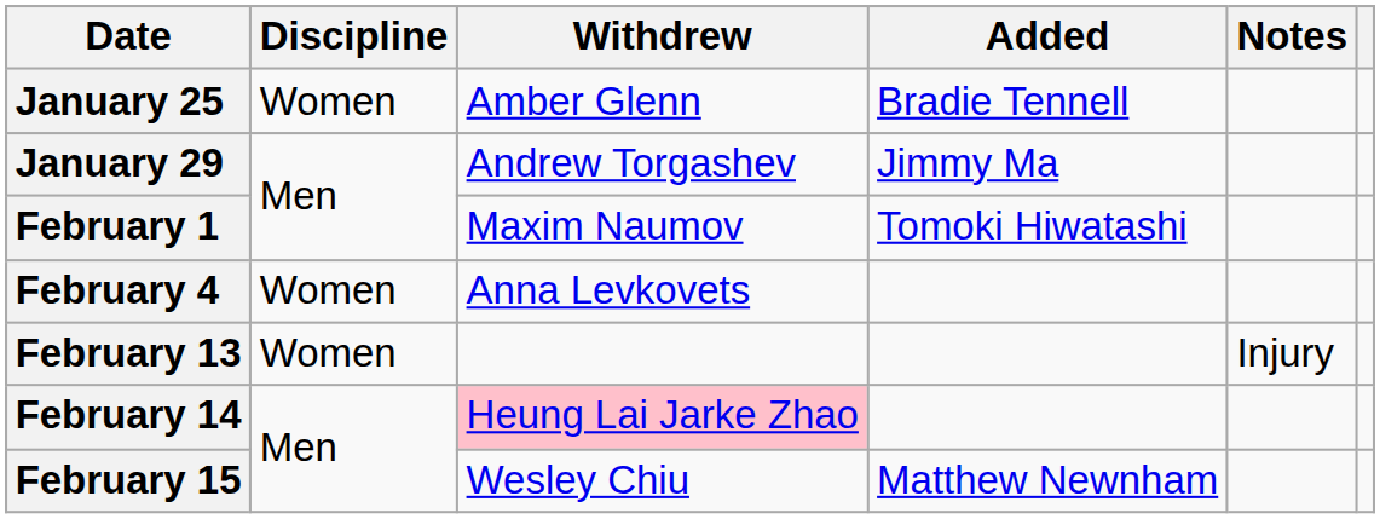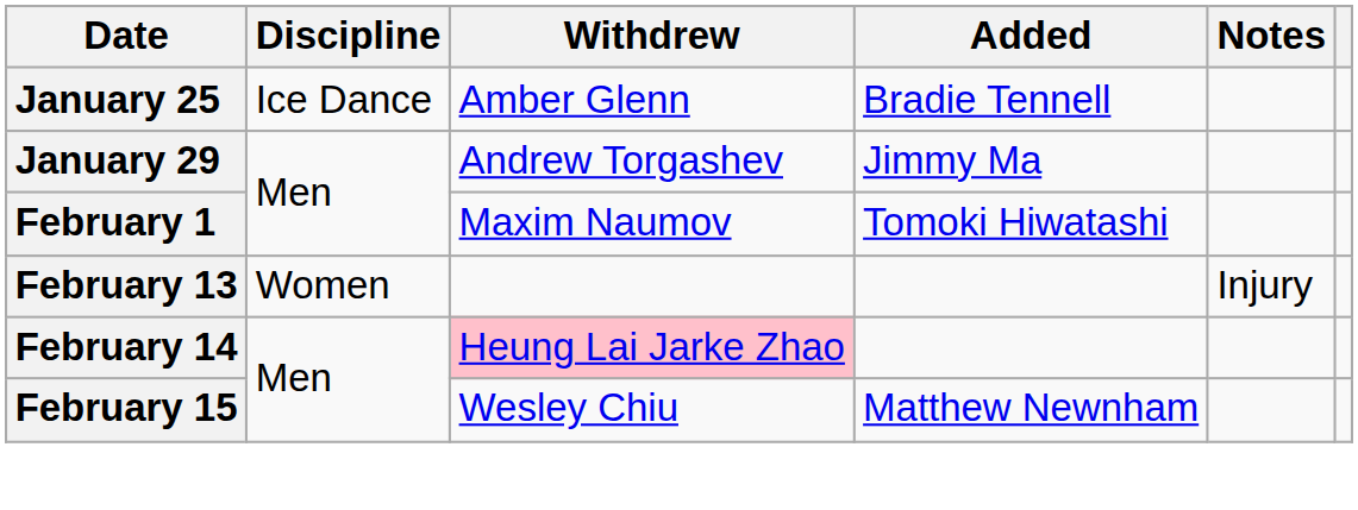January 25 | Discipline: Women -> Ice Dance
- row: February 4 | Women | Anna Levkovets
